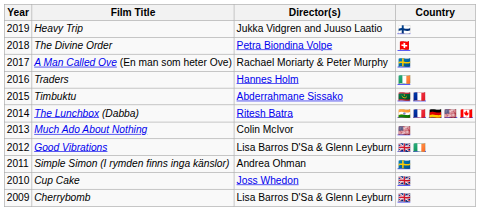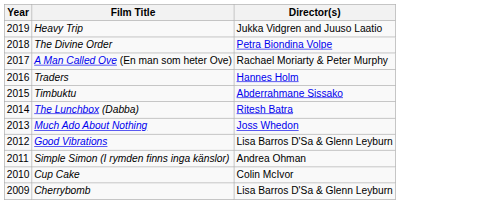- column: Country | 🇫🇮 | 🇨🇭 | 🇸🇪 | 🇮🇪 | 🇲🇷 🇫🇷 | 🇮🇳 🇫🇷 🇩🇪 🇺🇸 🇨🇦 | 🇺🇸 | 🇬🇧 🇮🇪 | 🇸🇪 | 🇬🇧 | 🇬🇧
Much Ado About Nothing | Director(s): Colin McIvor -> Joss Whedon
Cup Cake | Director(s): Joss Whedon -> Colin McIvor
